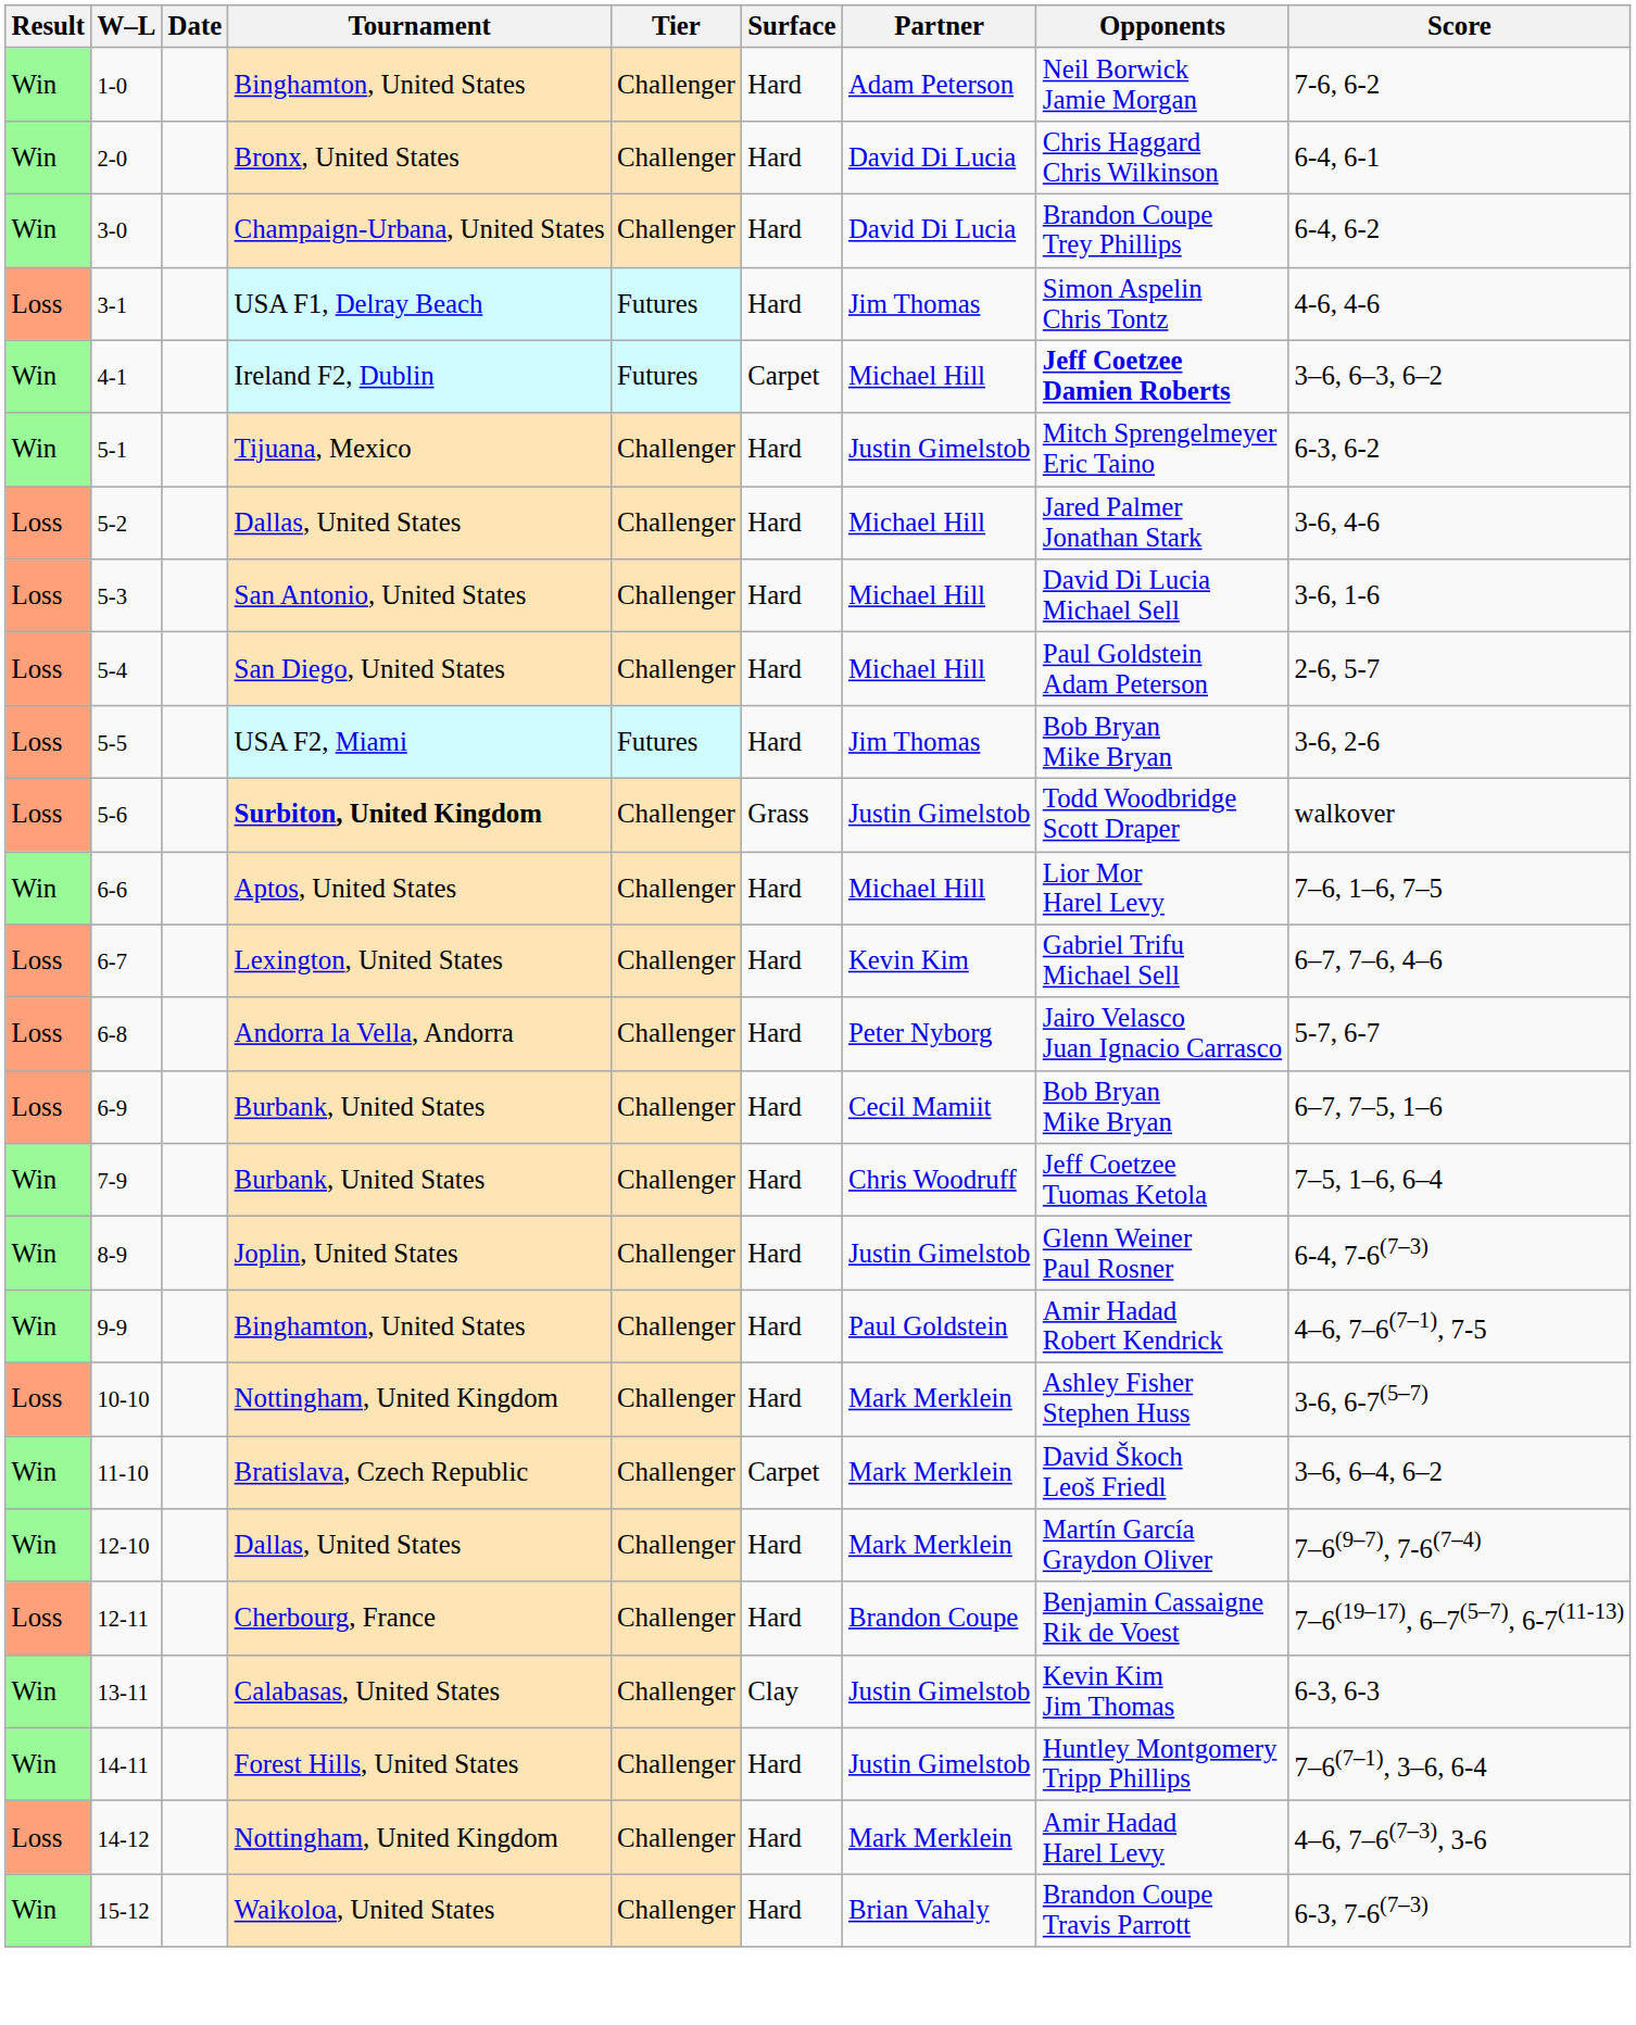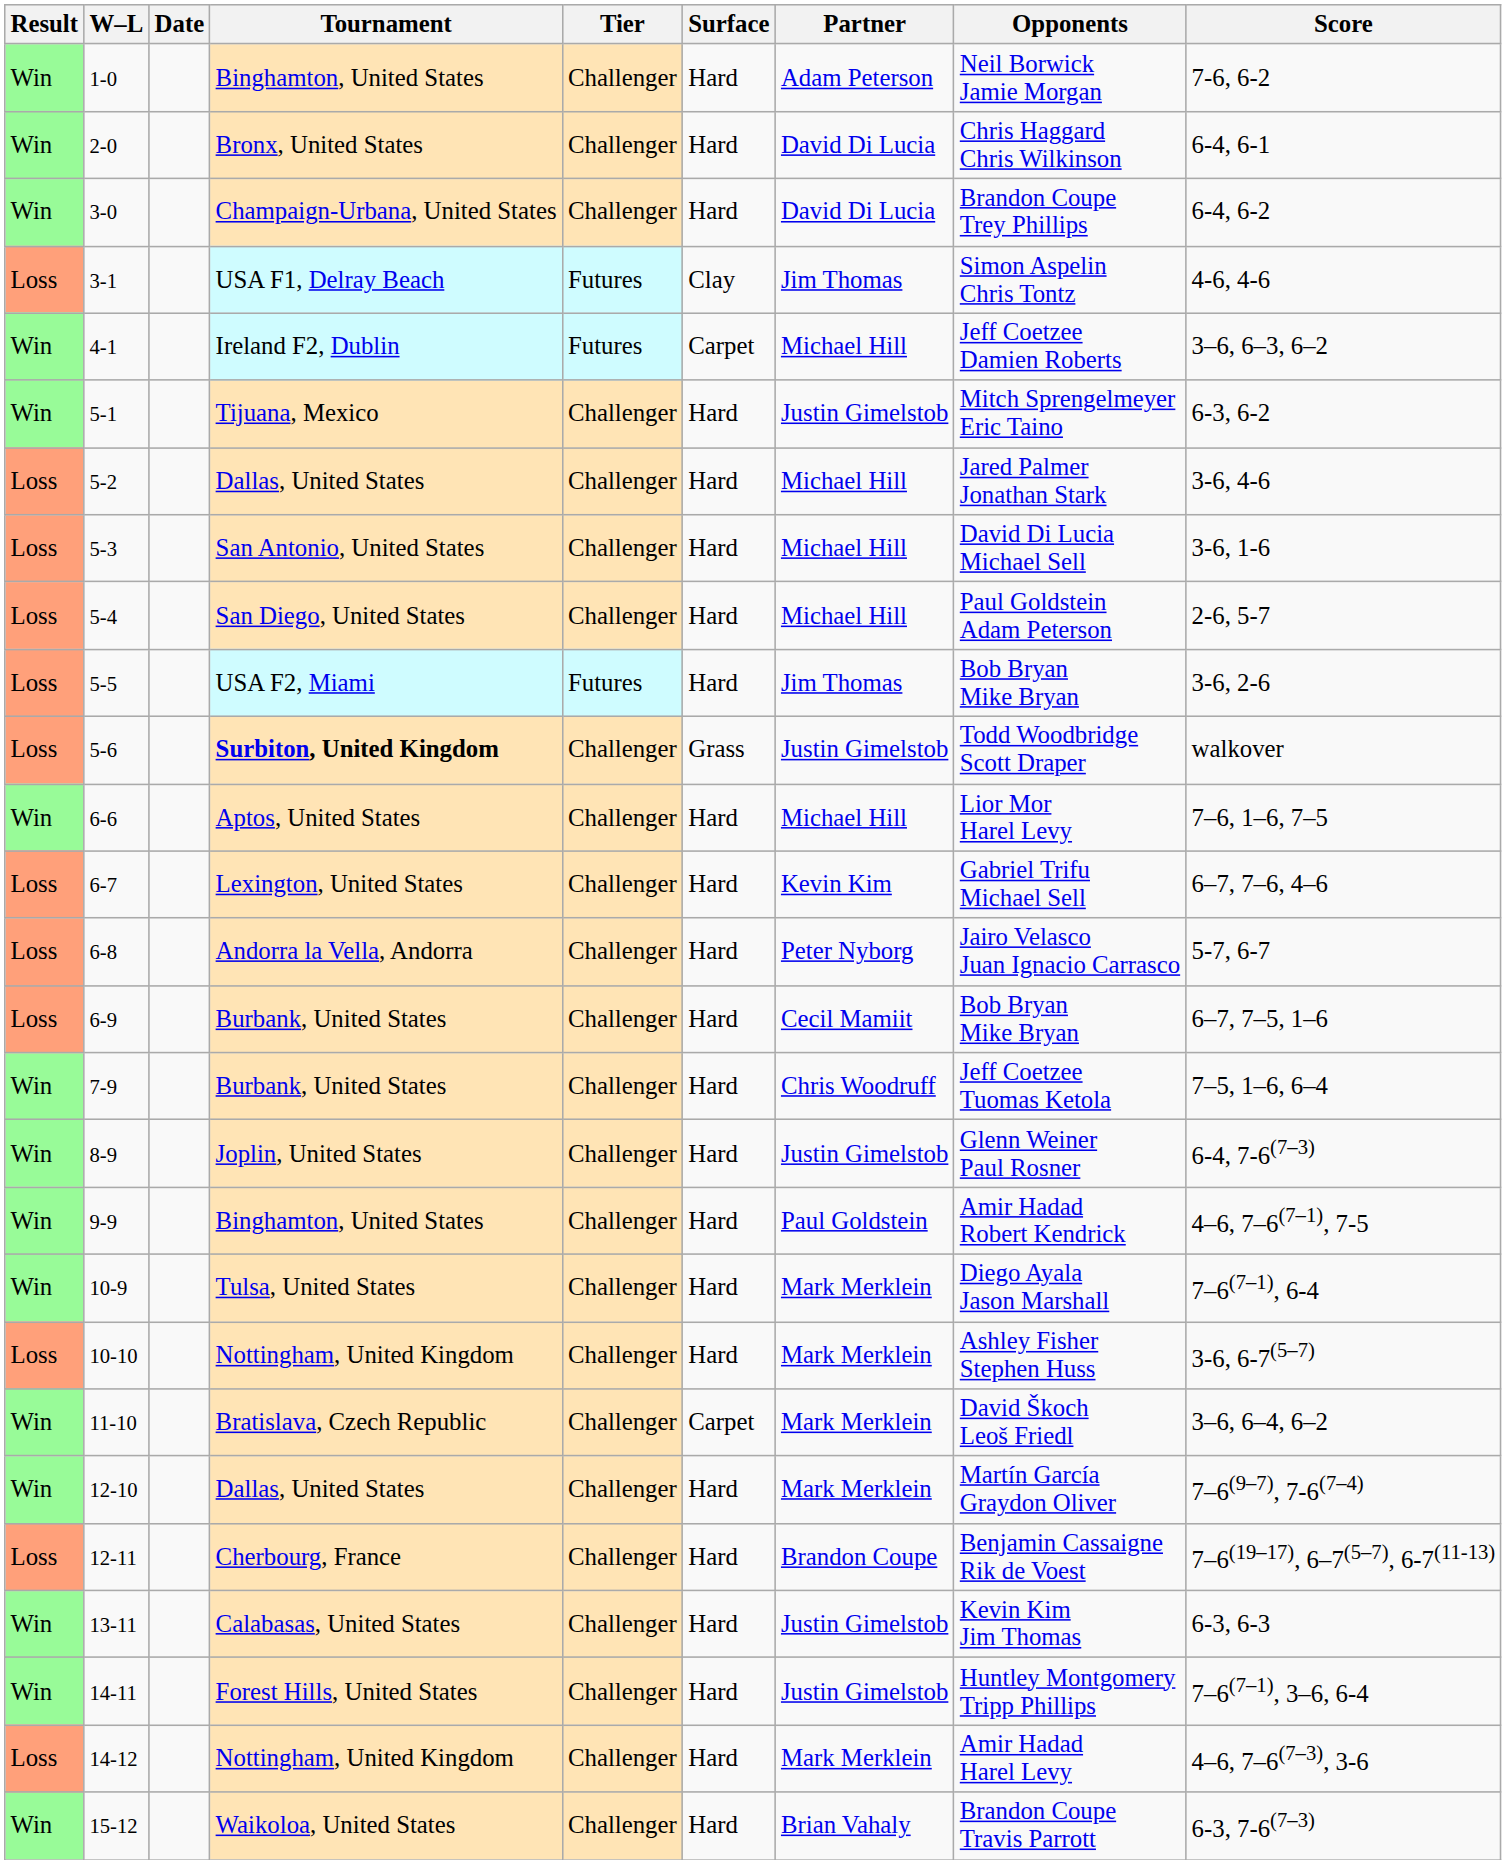3-1 | Surface: Hard -> Clay
4-1 | Opponents: bold -> normal
+ row: Win | 10-9 | Tulsa, United States | Challenger | Hard | Mark Merklein | Diego Ayala Jason Marshall | 7–6(7–1), 6-4
13-11 | Surface: Clay -> Hard
